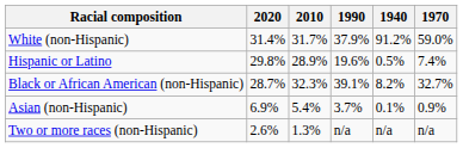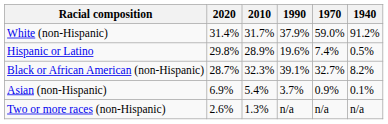columns swapped: 1970 <-> 1940
